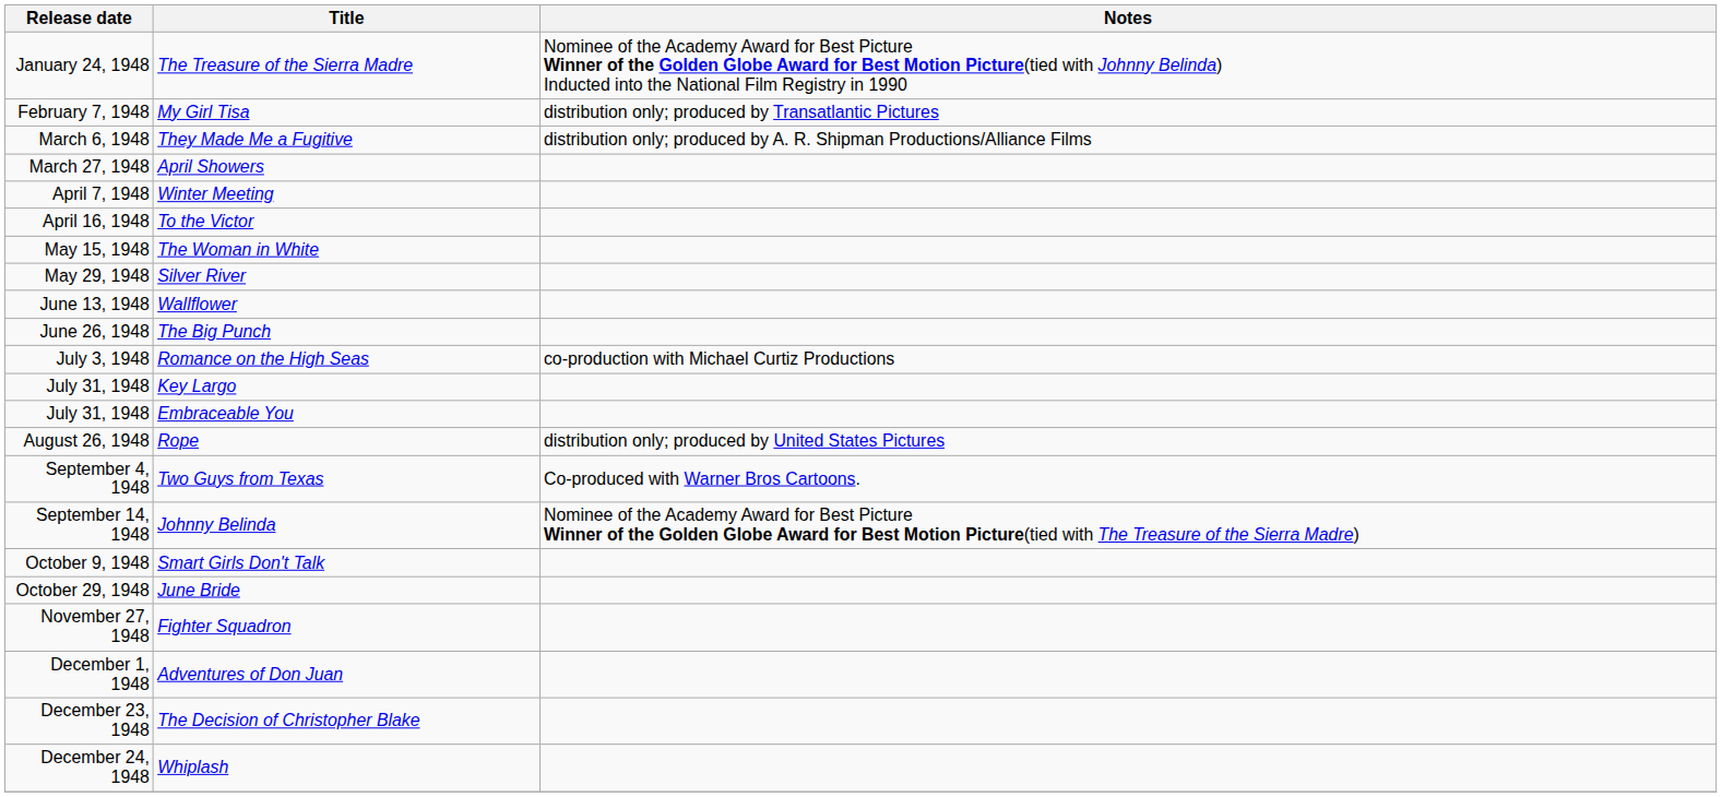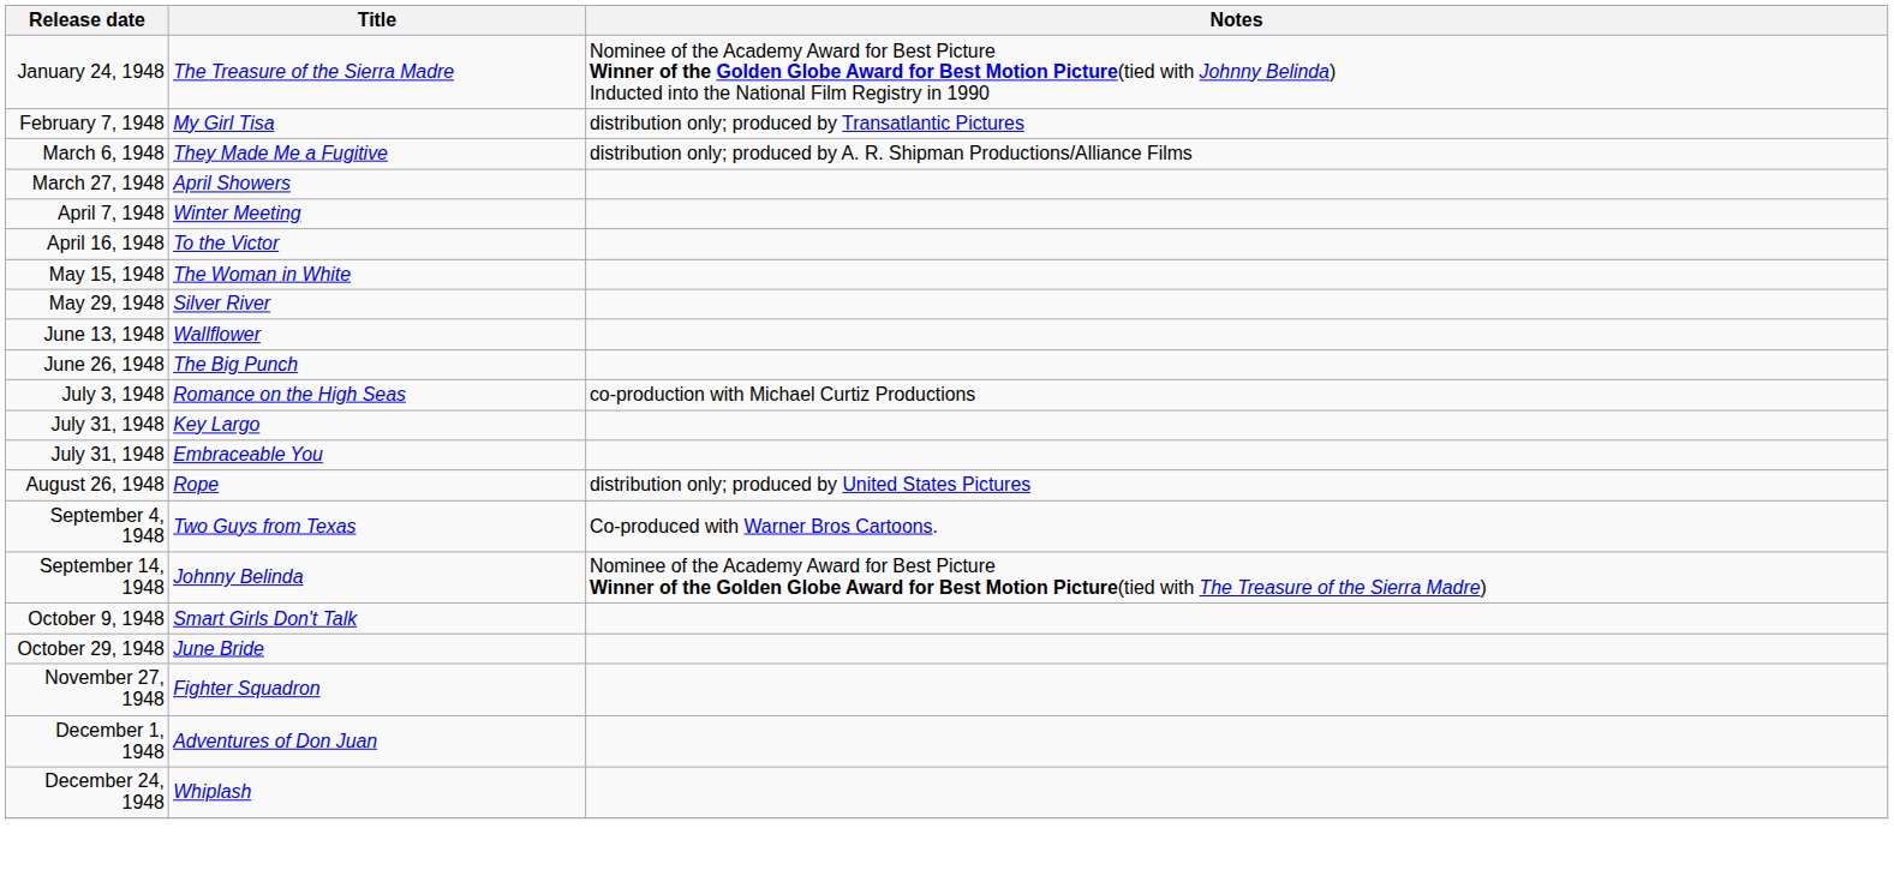- row: December 23, 1948 | The Decision of Christopher Blake
